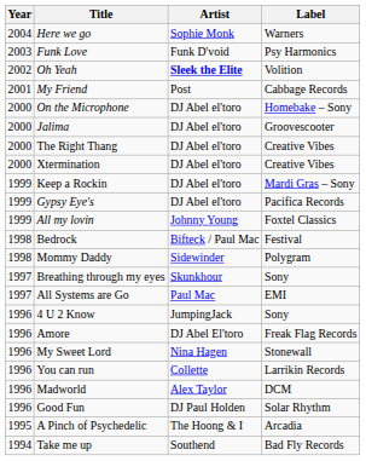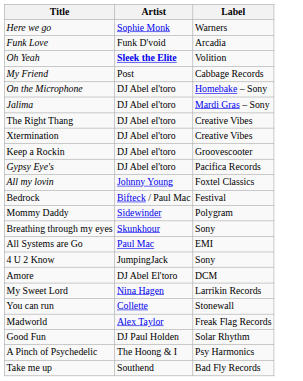- column: Year | 2004 | 2003 | 2002 | 2001 | 2000 | 2000 | 2000 | 2000 | 1999 | 1999 | 1999 | 1998 | 1998 | 1997 | 1997 | 1996 | 1996 | 1996 | 1996 | 1996 | 1996 | 1995 | 1994
Funk Love | Label: Psy Harmonics -> Arcadia
Jalima | Label: Groovescooter -> Mardi Gras – Sony
Keep a Rockin | Label: Mardi Gras – Sony -> Groovescooter
Amore | Label: Freak Flag Records -> DCM
My Sweet Lord | Label: Stonewall -> Larrikin Records
You can run | Label: Larrikin Records -> Stonewall
Madworld | Label: DCM -> Freak Flag Records
A Pinch of Psychedelic | Label: Arcadia -> Psy Harmonics
